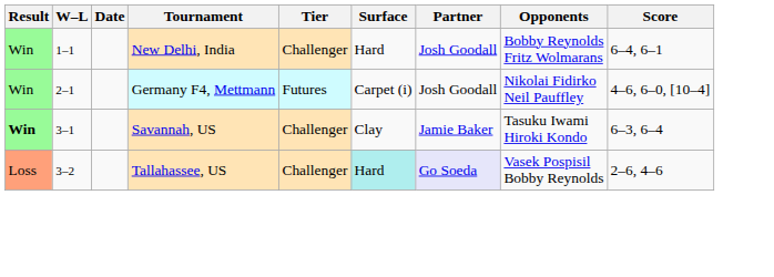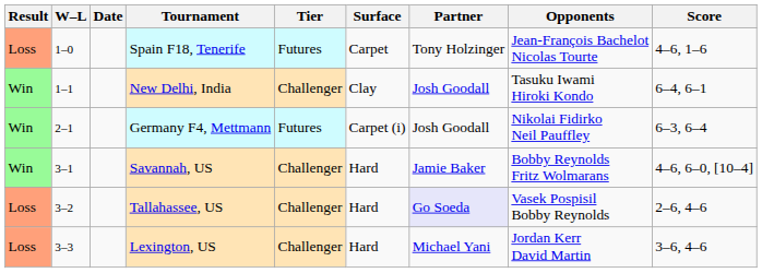+ row: Loss | 1–0 | Spain F18, Tenerife | Futures | Carpet | Tony Holzinger | Jean-François Bachelot Nicolas Tourte | 4–6, 1–6
New Delhi, India | Surface: Hard -> Clay
New Delhi, India | Opponents: Bobby Reynolds Fritz Wolmarans -> Tasuku Iwami Hiroki Kondo
Germany F4, Mettmann | Score: 4–6, 6–0, [10–4] -> 6–3, 6–4
Savannah, US | Result: bold -> normal
Savannah, US | Surface: Clay -> Hard
Savannah, US | Opponents: Tasuku Iwami Hiroki Kondo -> Bobby Reynolds Fritz Wolmarans
Savannah, US | Score: 6–3, 6–4 -> 4–6, 6–0, [10–4]
Tallahassee, US | Surface: paleturquoise background -> no background
+ row: Loss | 3–3 | Lexington, US | Challenger | Hard | Michael Yani | Jordan Kerr David Martin | 3–6, 4–6
